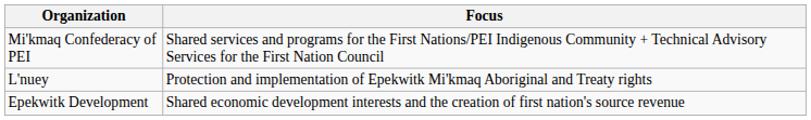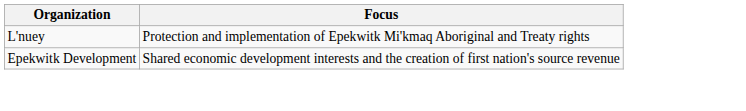- row: Mi'kmaq Confederacy of PEI | Shared services and programs for the First Nations/PEI Indigenous Community + Technical Advisory Services for the First Nation Council
